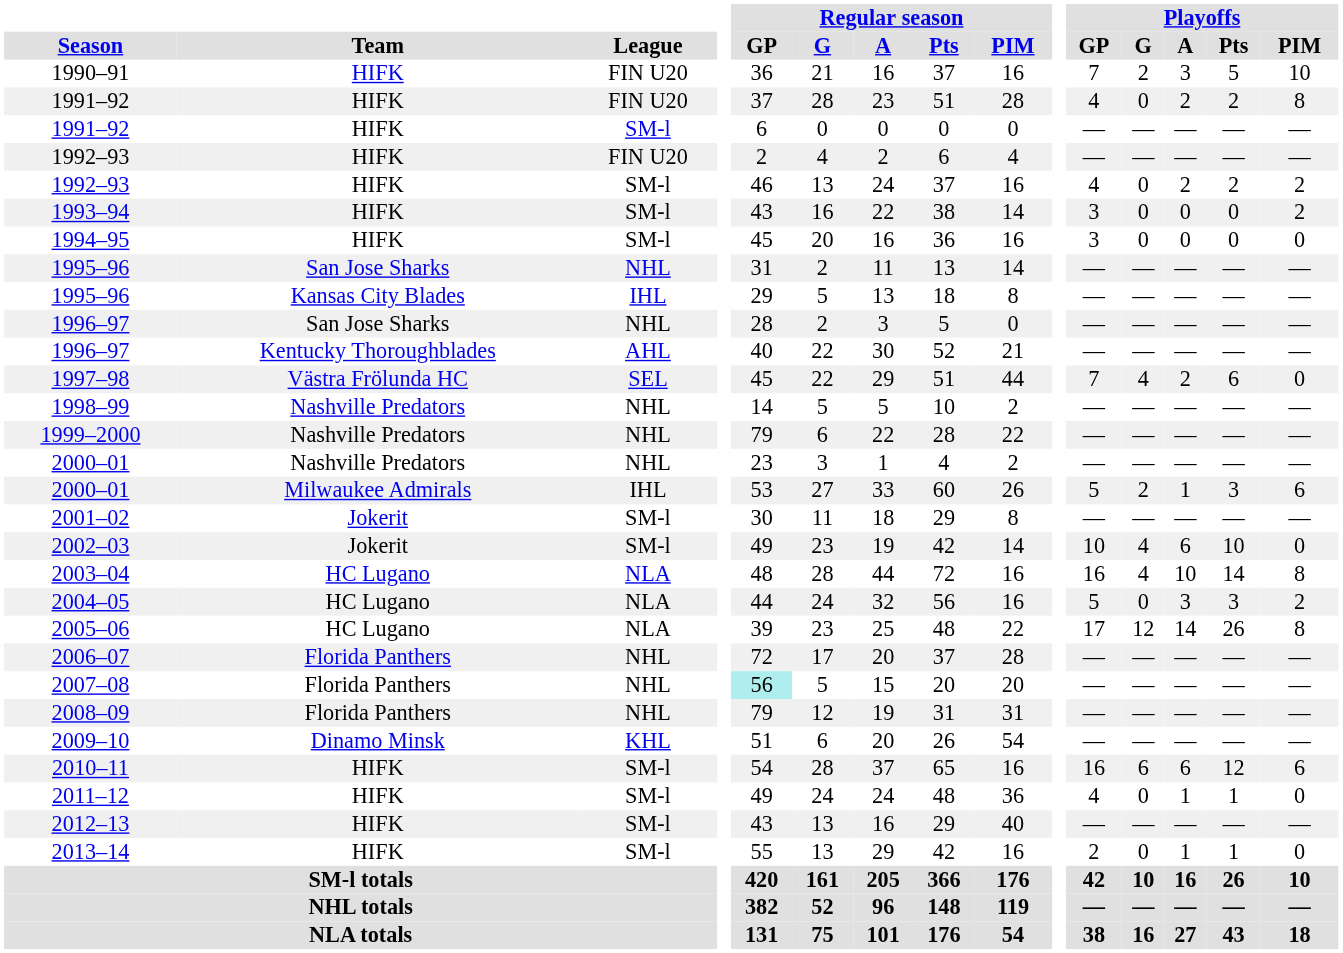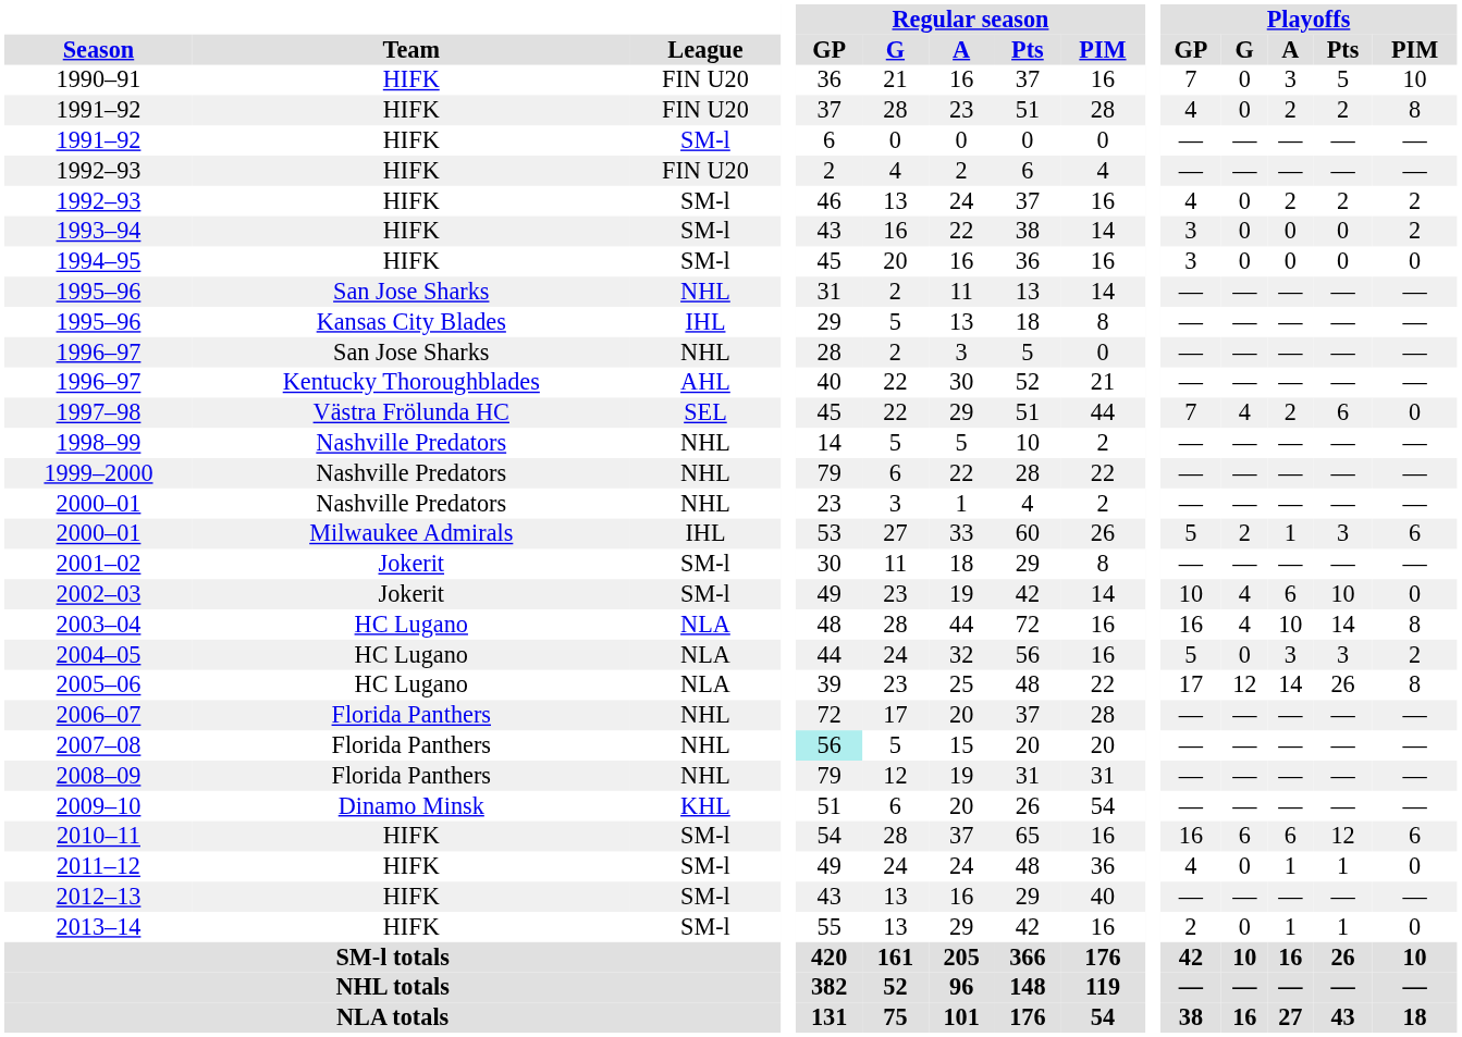1990–91 | Playoffs / G: 2 -> 0
